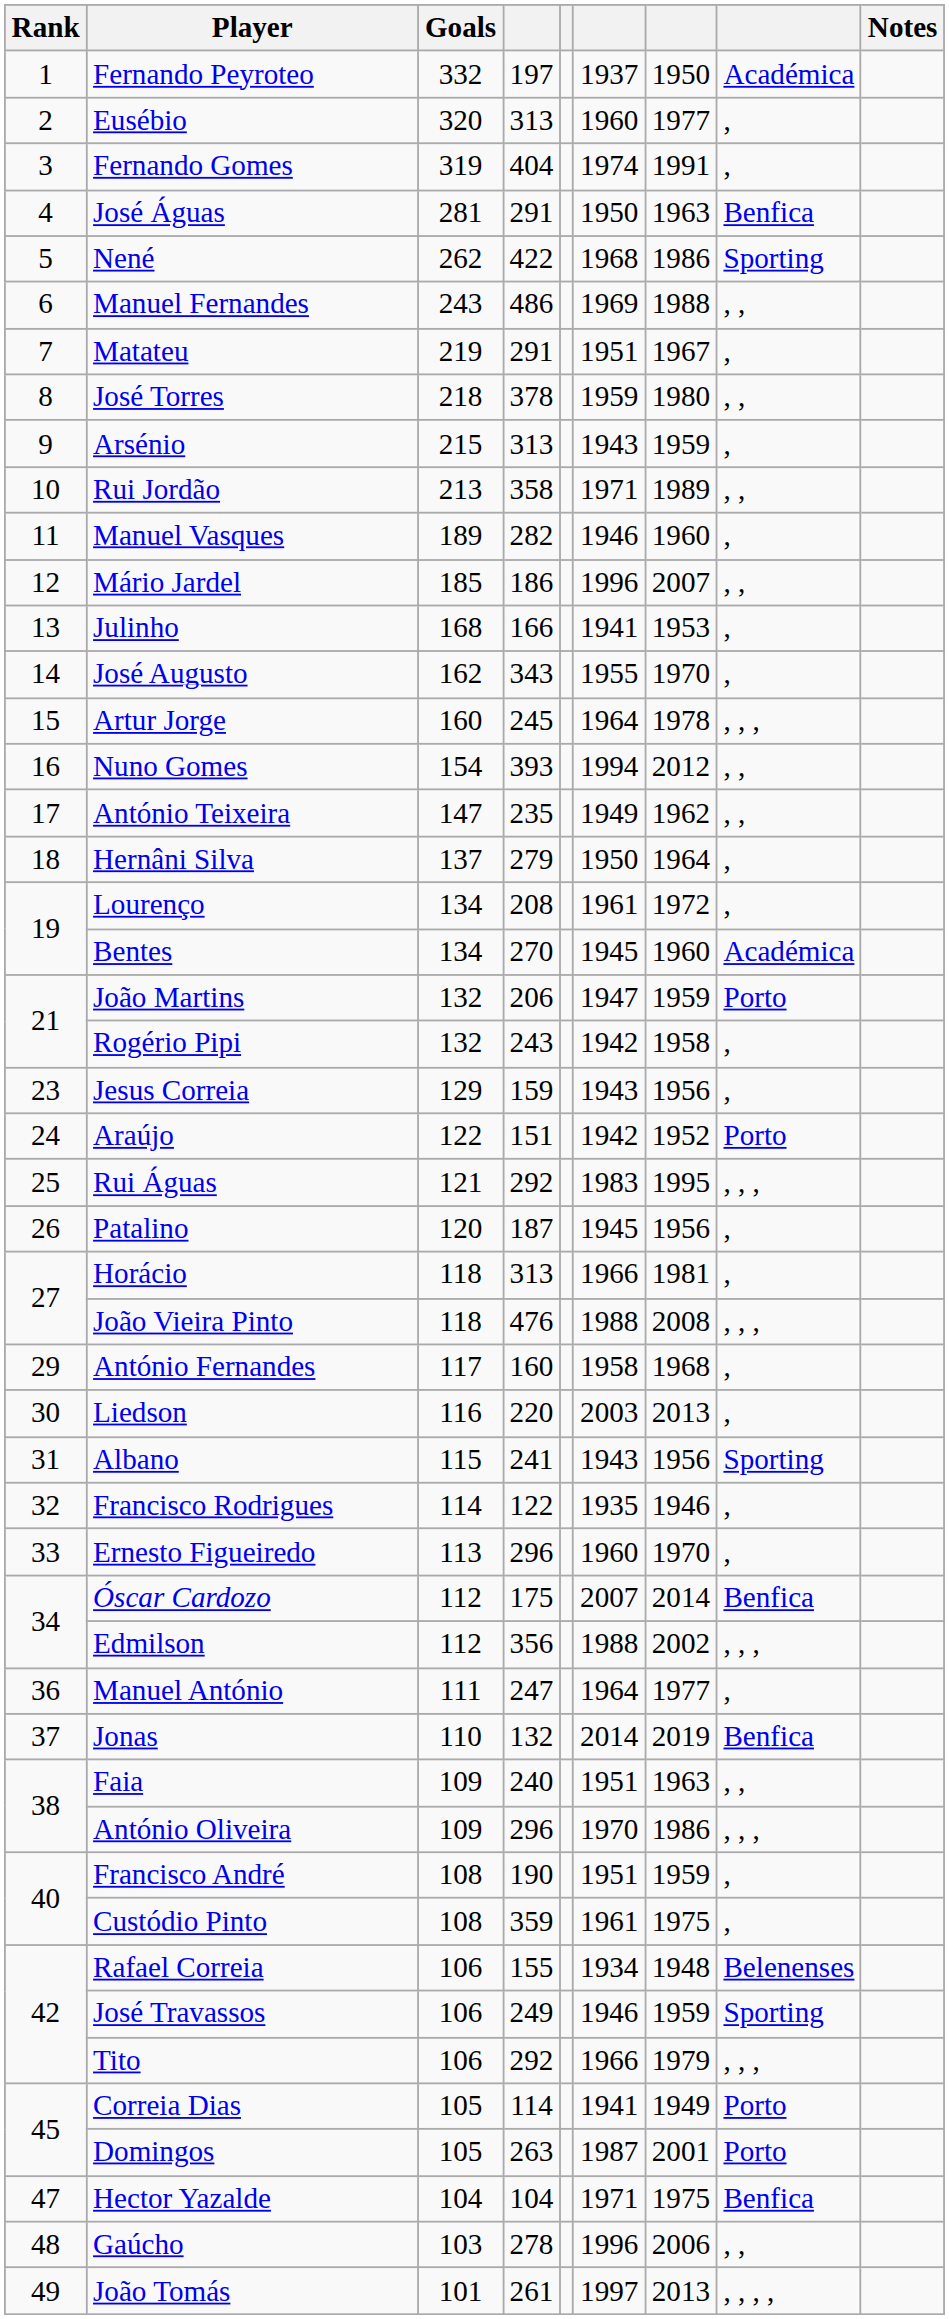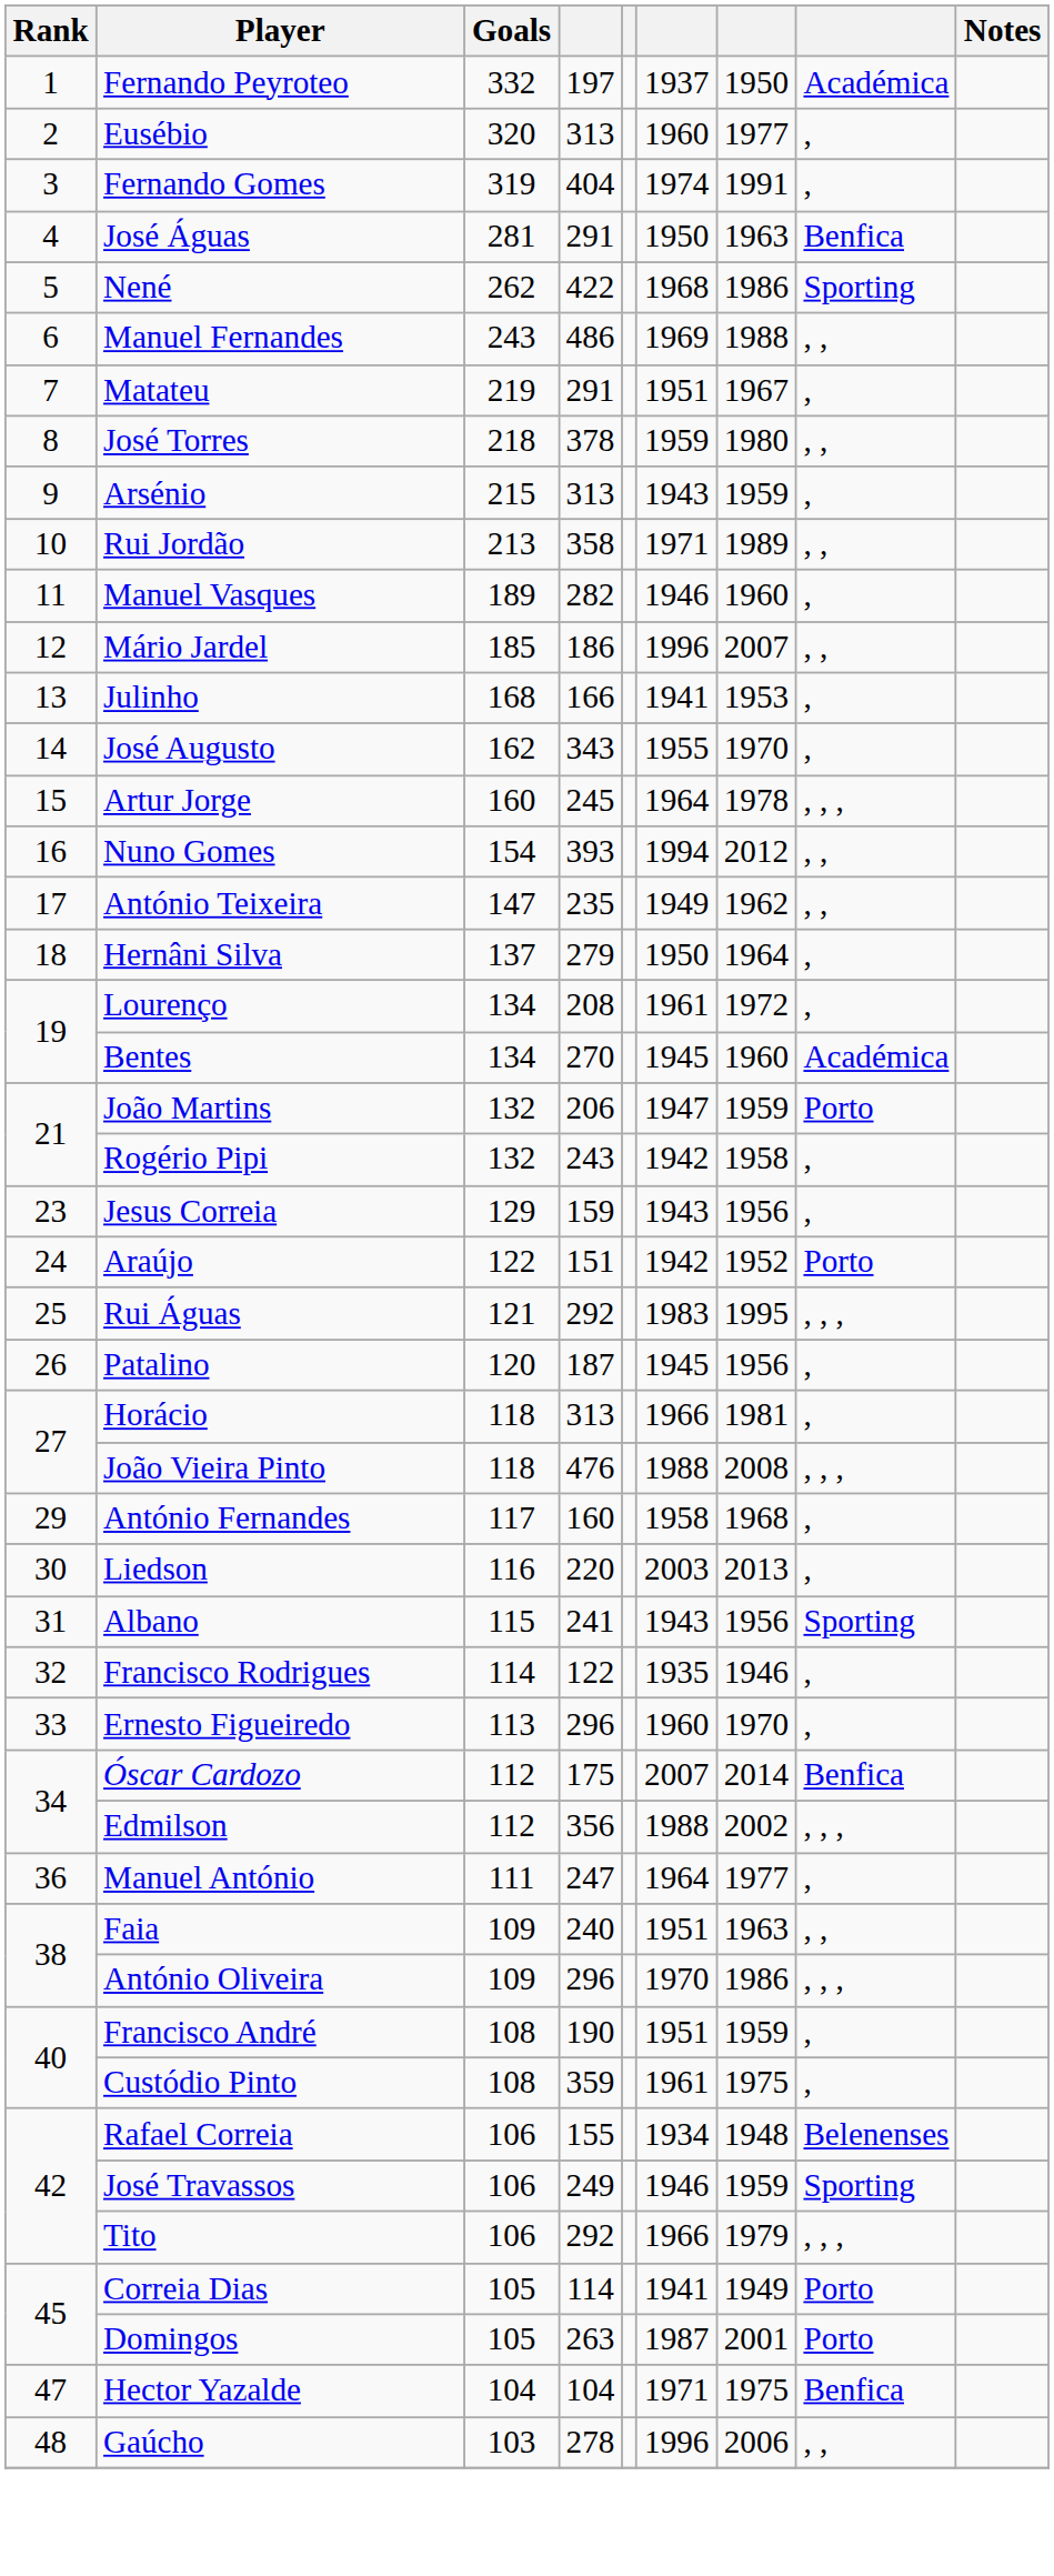- row: 37 | Jonas | 110 | 132 | 2014 | 2019 | Benfica
- row: 49 | João Tomás | 101 | 261 | 1997 | 2013 | , , , ,
